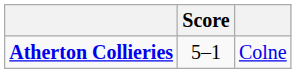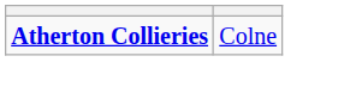- column: Score | 5–1
